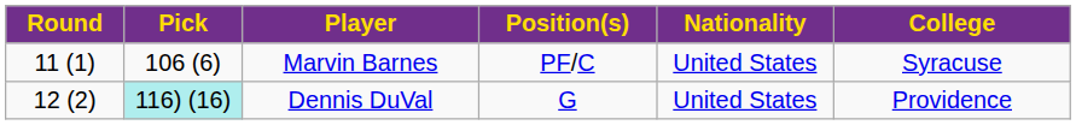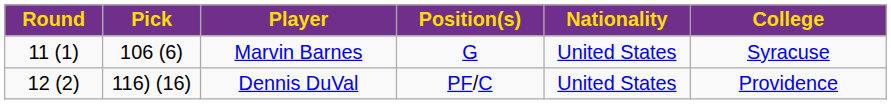Marvin Barnes | Position(s): PF/C -> G
Dennis DuVal | Pick: paleturquoise background -> no background
Dennis DuVal | Position(s): G -> PF/C
